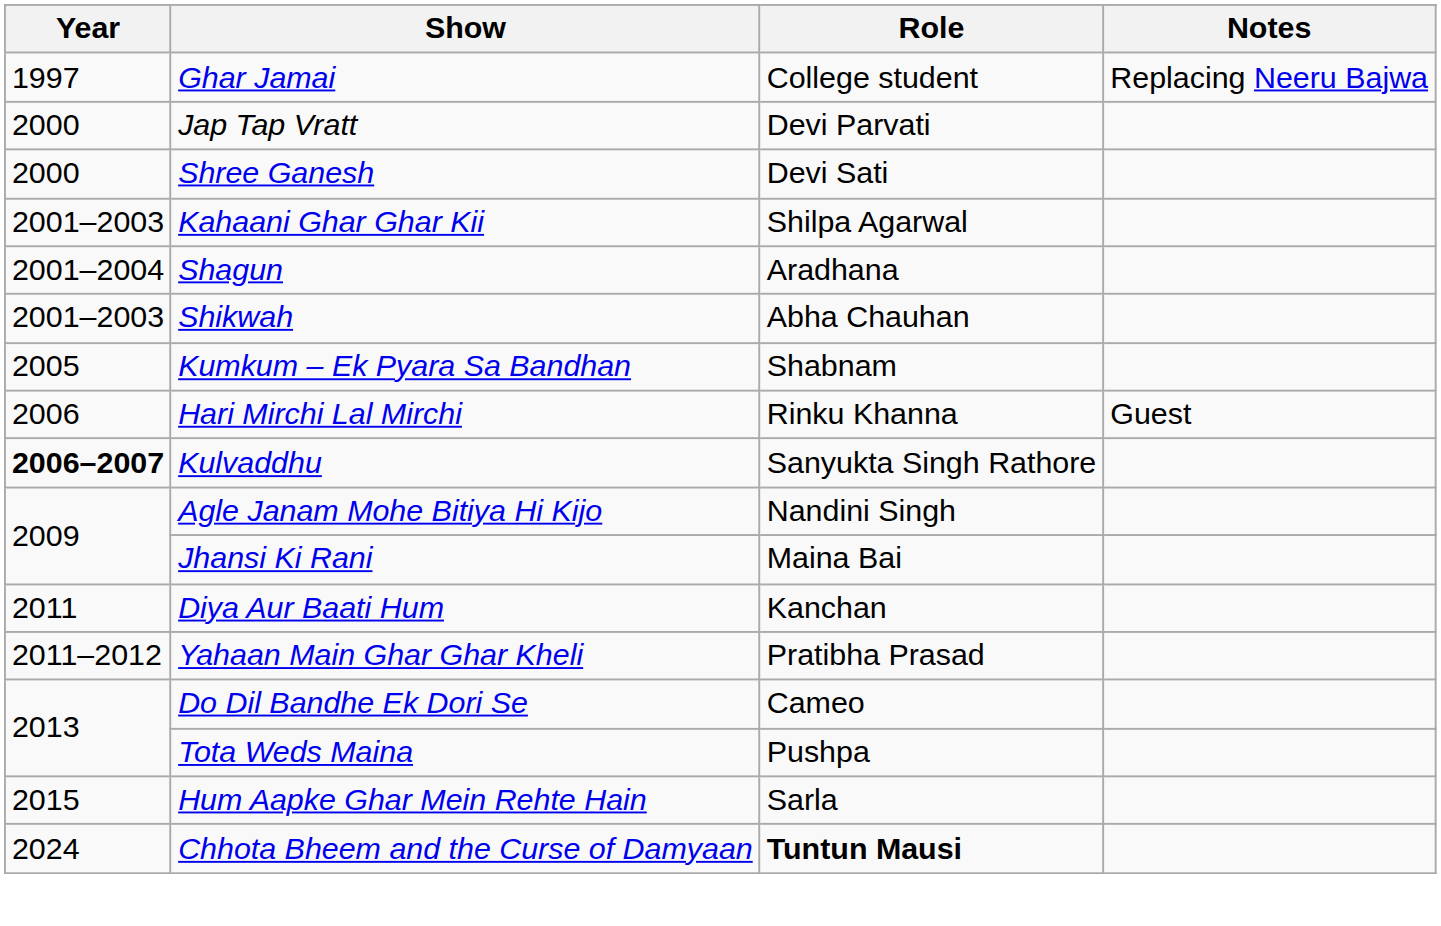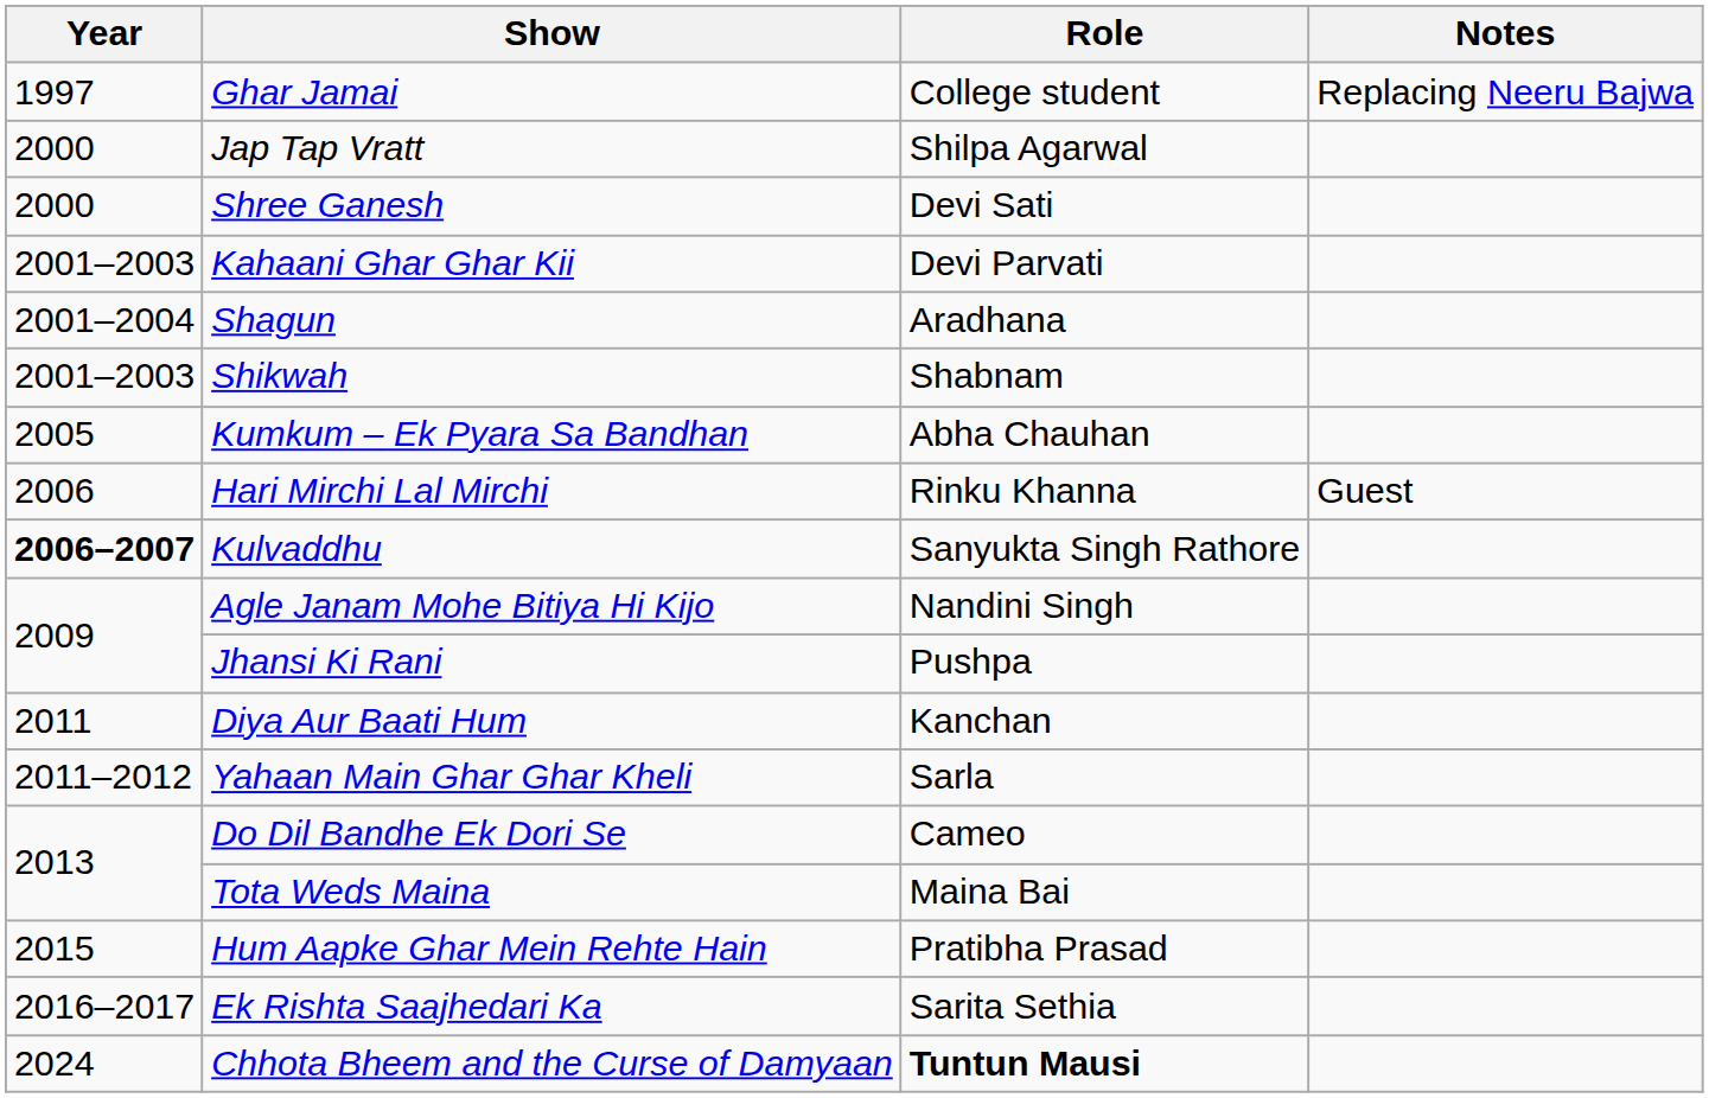Jap Tap Vratt | Role: Devi Parvati -> Shilpa Agarwal
Kahaani Ghar Ghar Kii | Role: Shilpa Agarwal -> Devi Parvati
Shikwah | Role: Abha Chauhan -> Shabnam
Kumkum – Ek Pyara Sa Bandhan | Role: Shabnam -> Abha Chauhan
Jhansi Ki Rani | Role: Maina Bai -> Pushpa
Yahaan Main Ghar Ghar Kheli | Role: Pratibha Prasad -> Sarla
Tota Weds Maina | Role: Pushpa -> Maina Bai
Hum Aapke Ghar Mein Rehte Hain | Role: Sarla -> Pratibha Prasad
+ row: 2016–2017 | Ek Rishta Saajhedari Ka | Sarita Sethia
